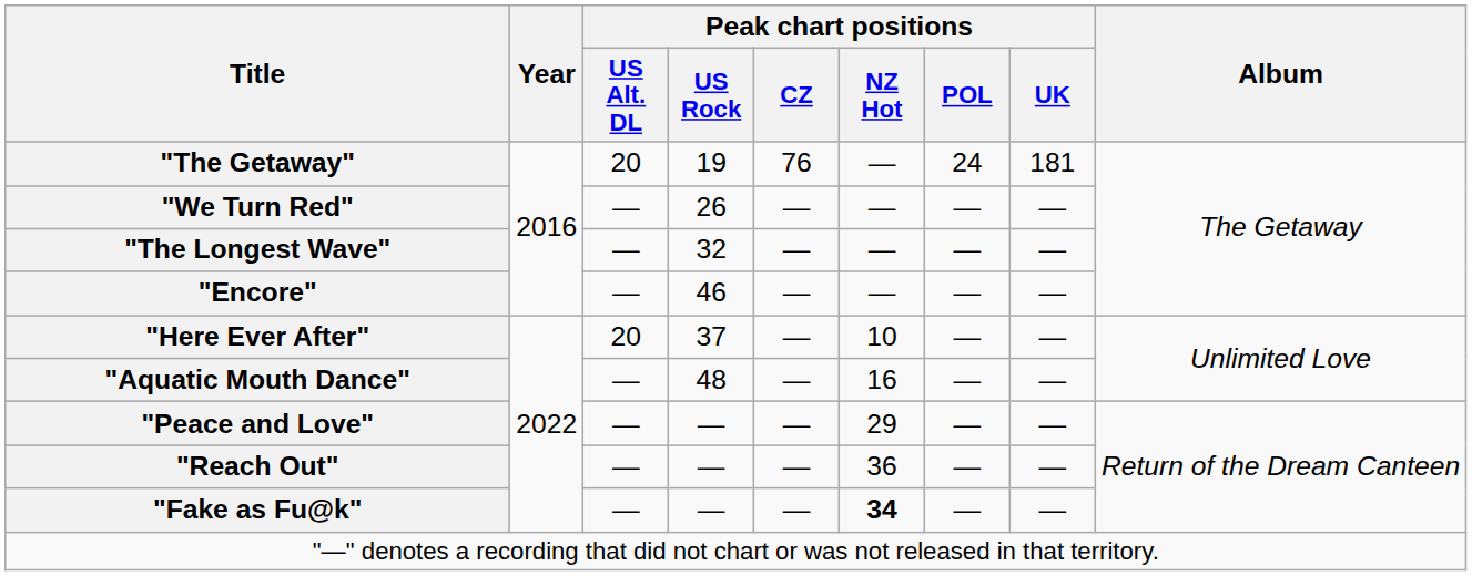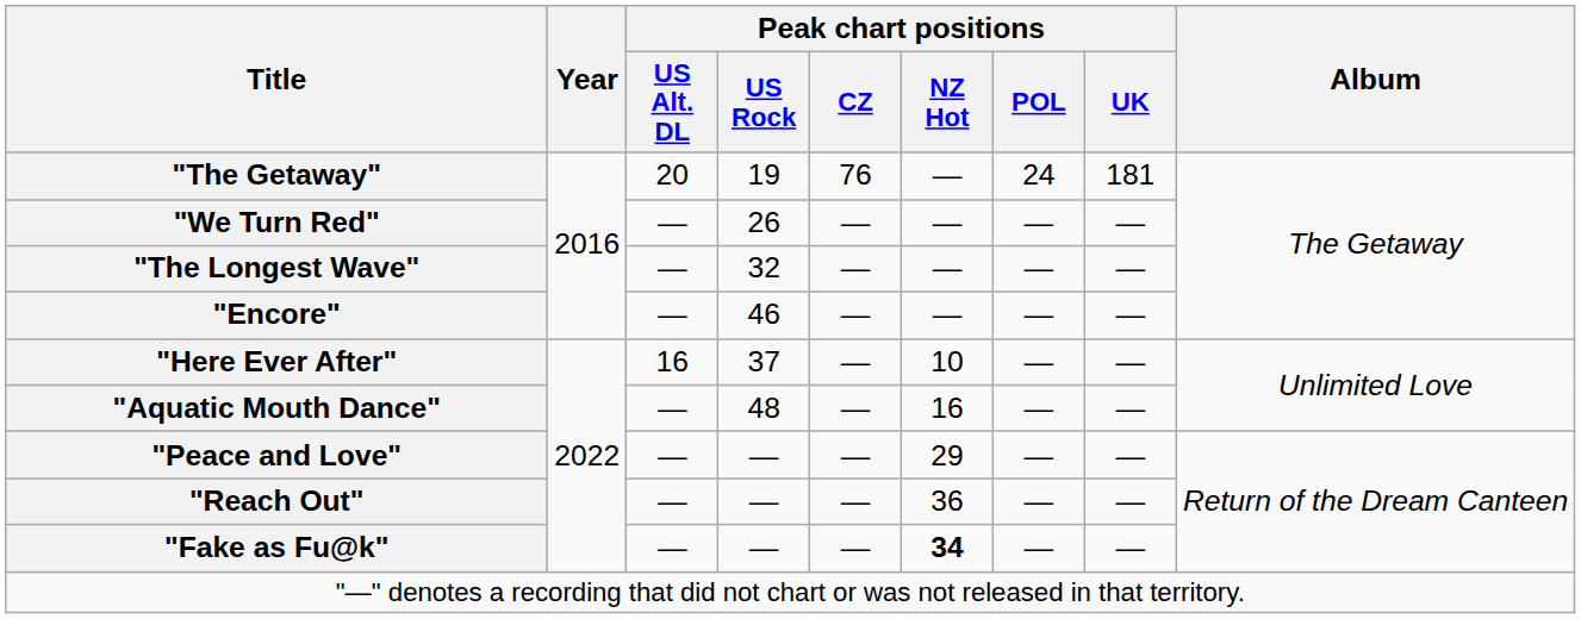"Here Ever After" | Peak chart positions / US Alt. DL: 20 -> 16
